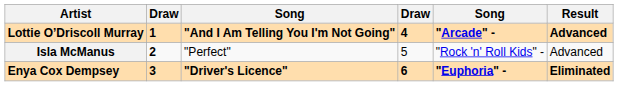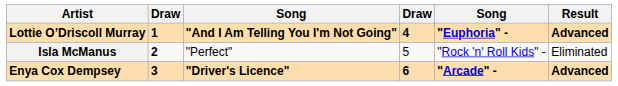Lottie O’Driscoll Murray | column 5: "Arcade" - -> "Euphoria" -
Isla McManus | Result: Advanced -> Eliminated
Enya Cox Dempsey | column 5: "Euphoria" - -> "Arcade" -
Enya Cox Dempsey | Result: Eliminated -> Advanced
